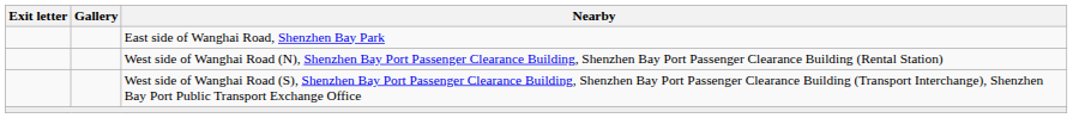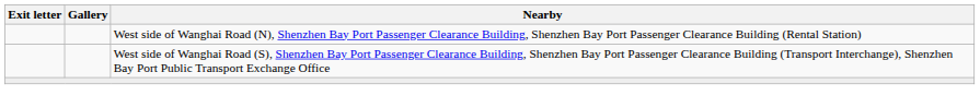- row: East side of Wanghai Road, Shenzhen Bay Park
